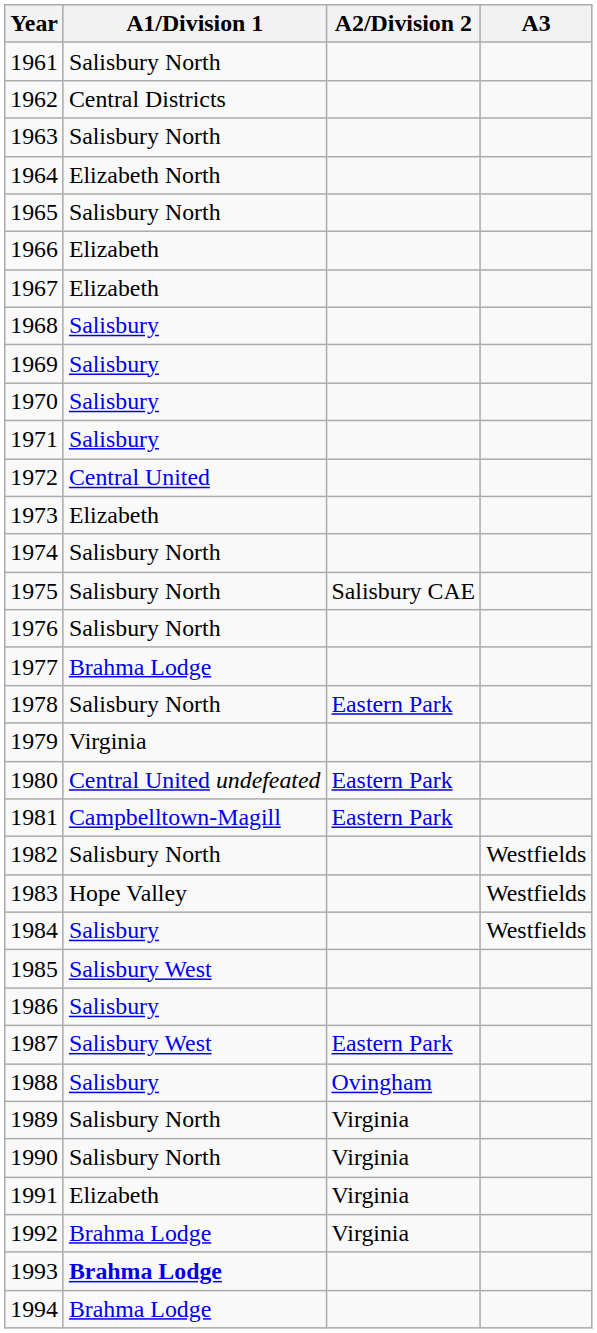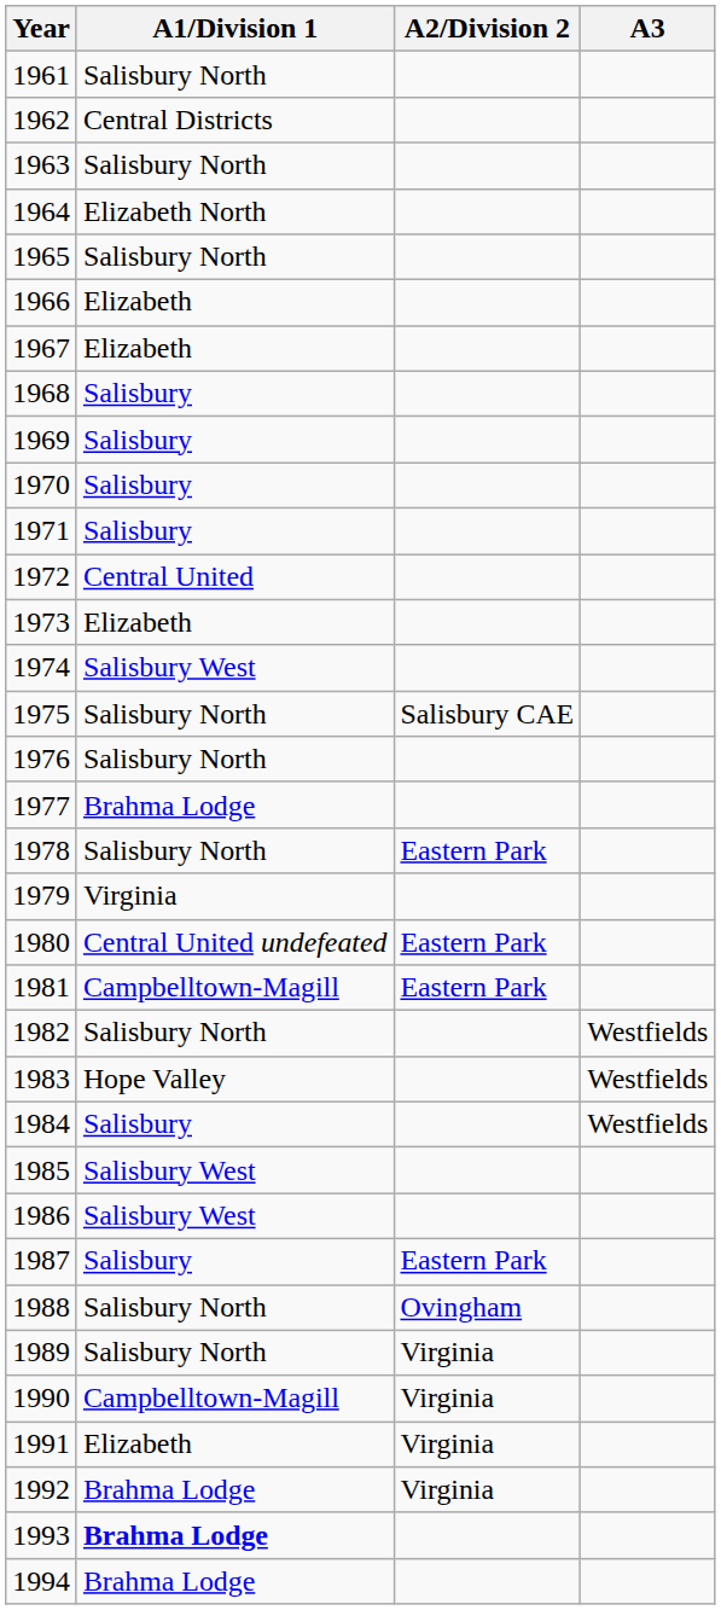1974 | A1/Division 1: Salisbury North -> Salisbury West
1986 | A1/Division 1: Salisbury -> Salisbury West
1987 | A1/Division 1: Salisbury West -> Salisbury
1988 | A1/Division 1: Salisbury -> Salisbury North
1990 | A1/Division 1: Salisbury North -> Campbelltown-Magill
